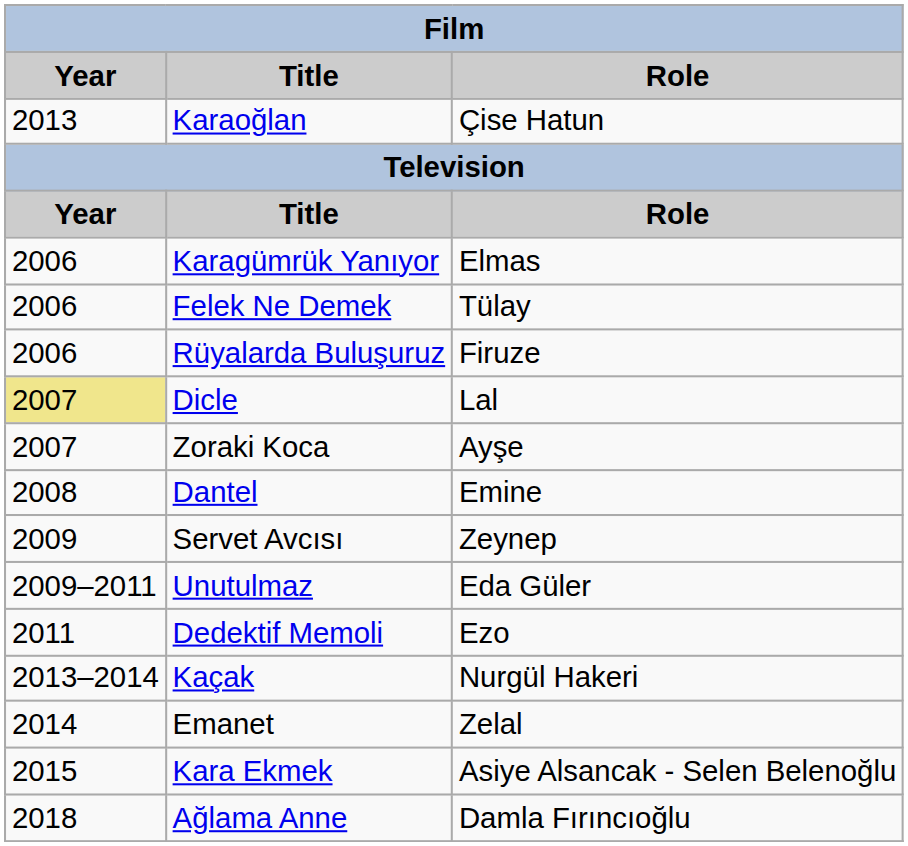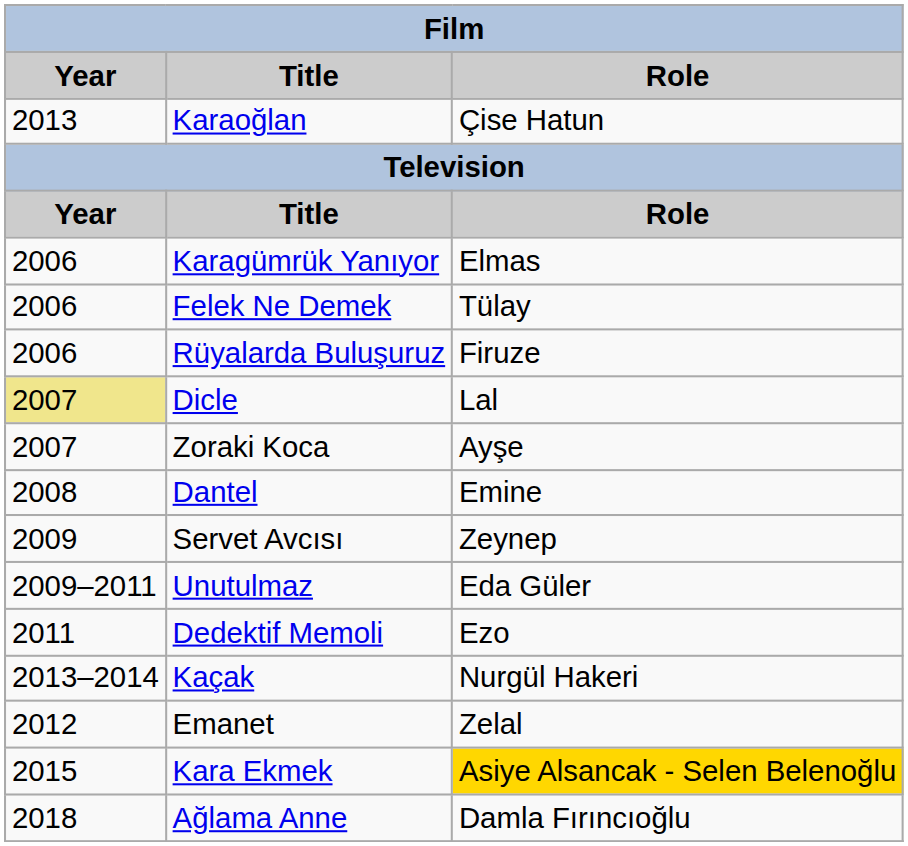Emanet | Year: 2014 -> 2012
Kara Ekmek | Role: no background -> gold background
